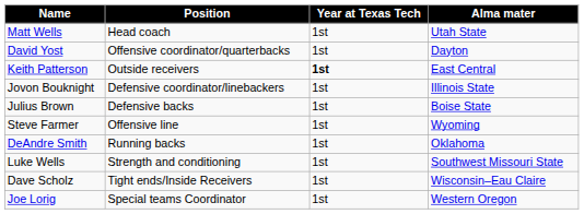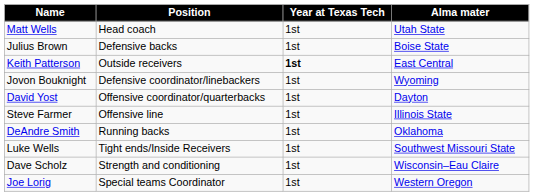rows swapped: David Yost <-> Julius Brown
Jovon Bouknight | Alma mater: Illinois State -> Wyoming
Steve Farmer | Alma mater: Wyoming -> Illinois State
Luke Wells | Position: Strength and conditioning -> Tight ends/Inside Receivers
Dave Scholz | Position: Tight ends/Inside Receivers -> Strength and conditioning
